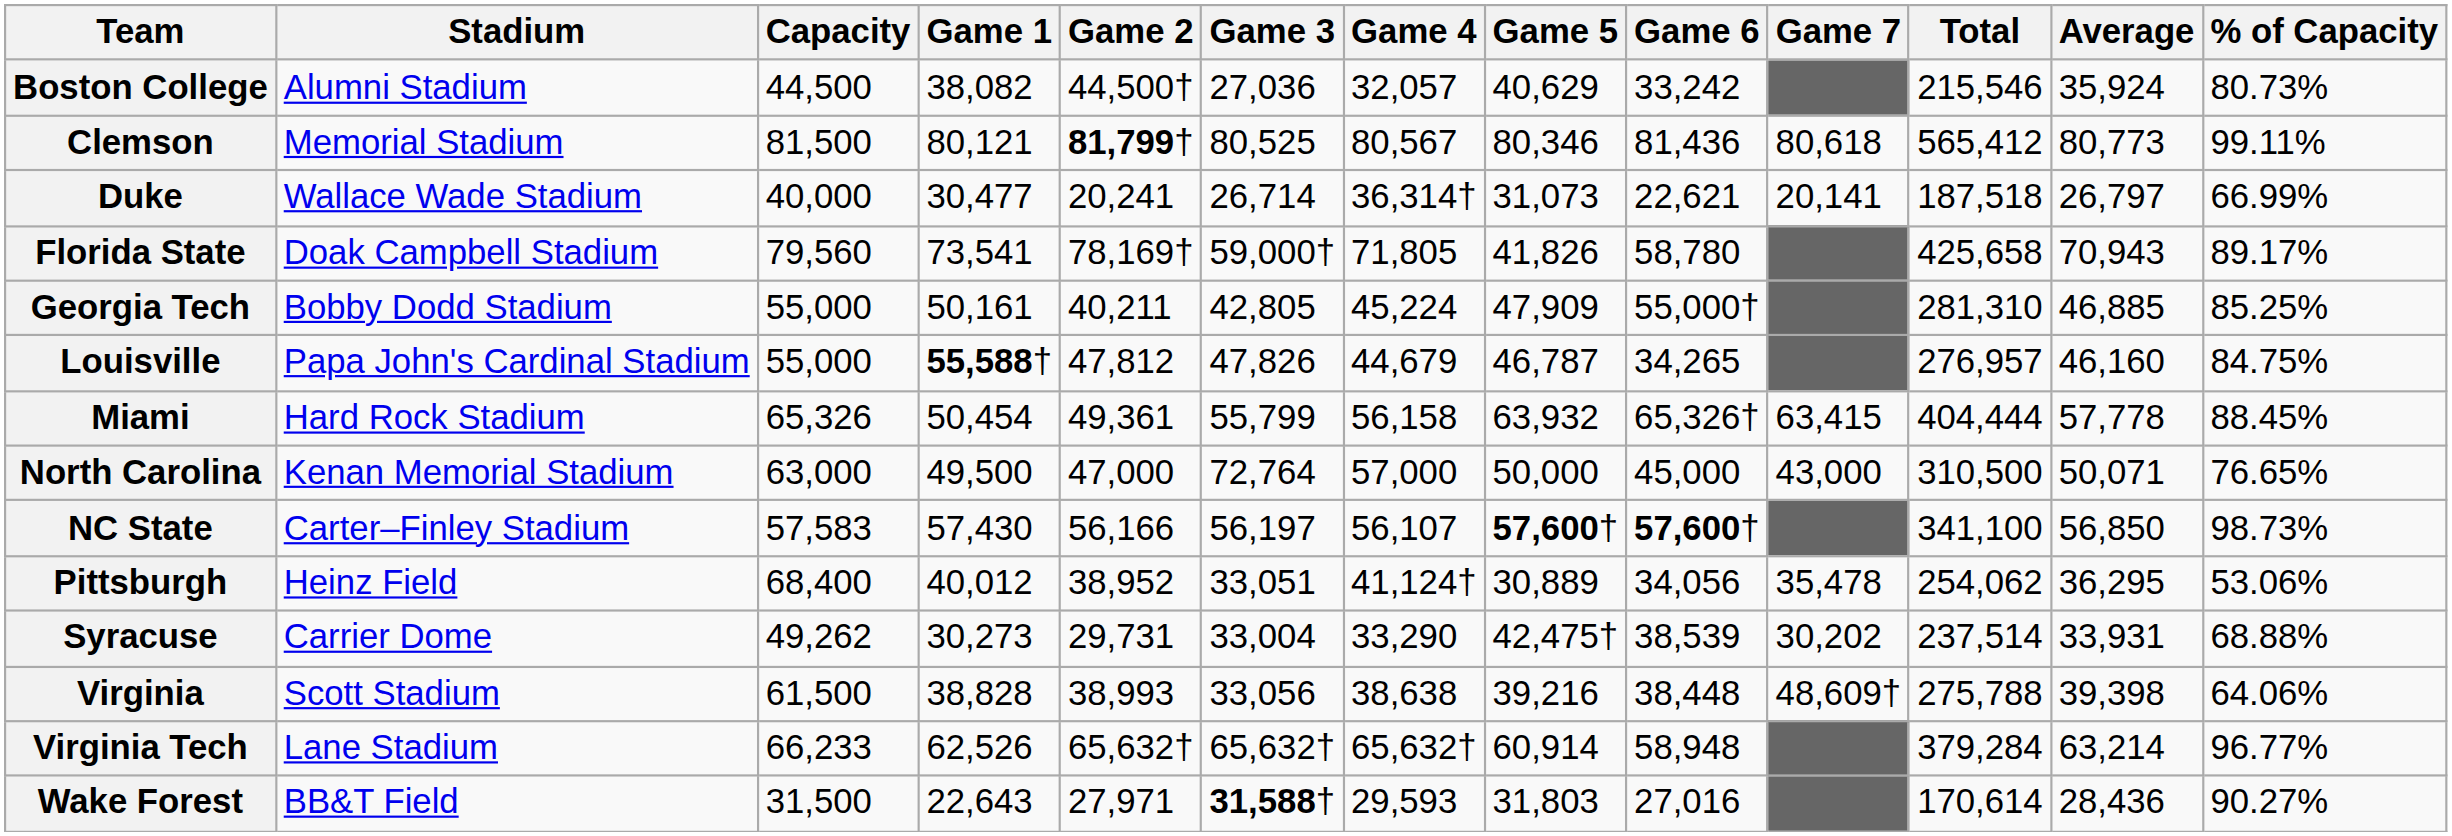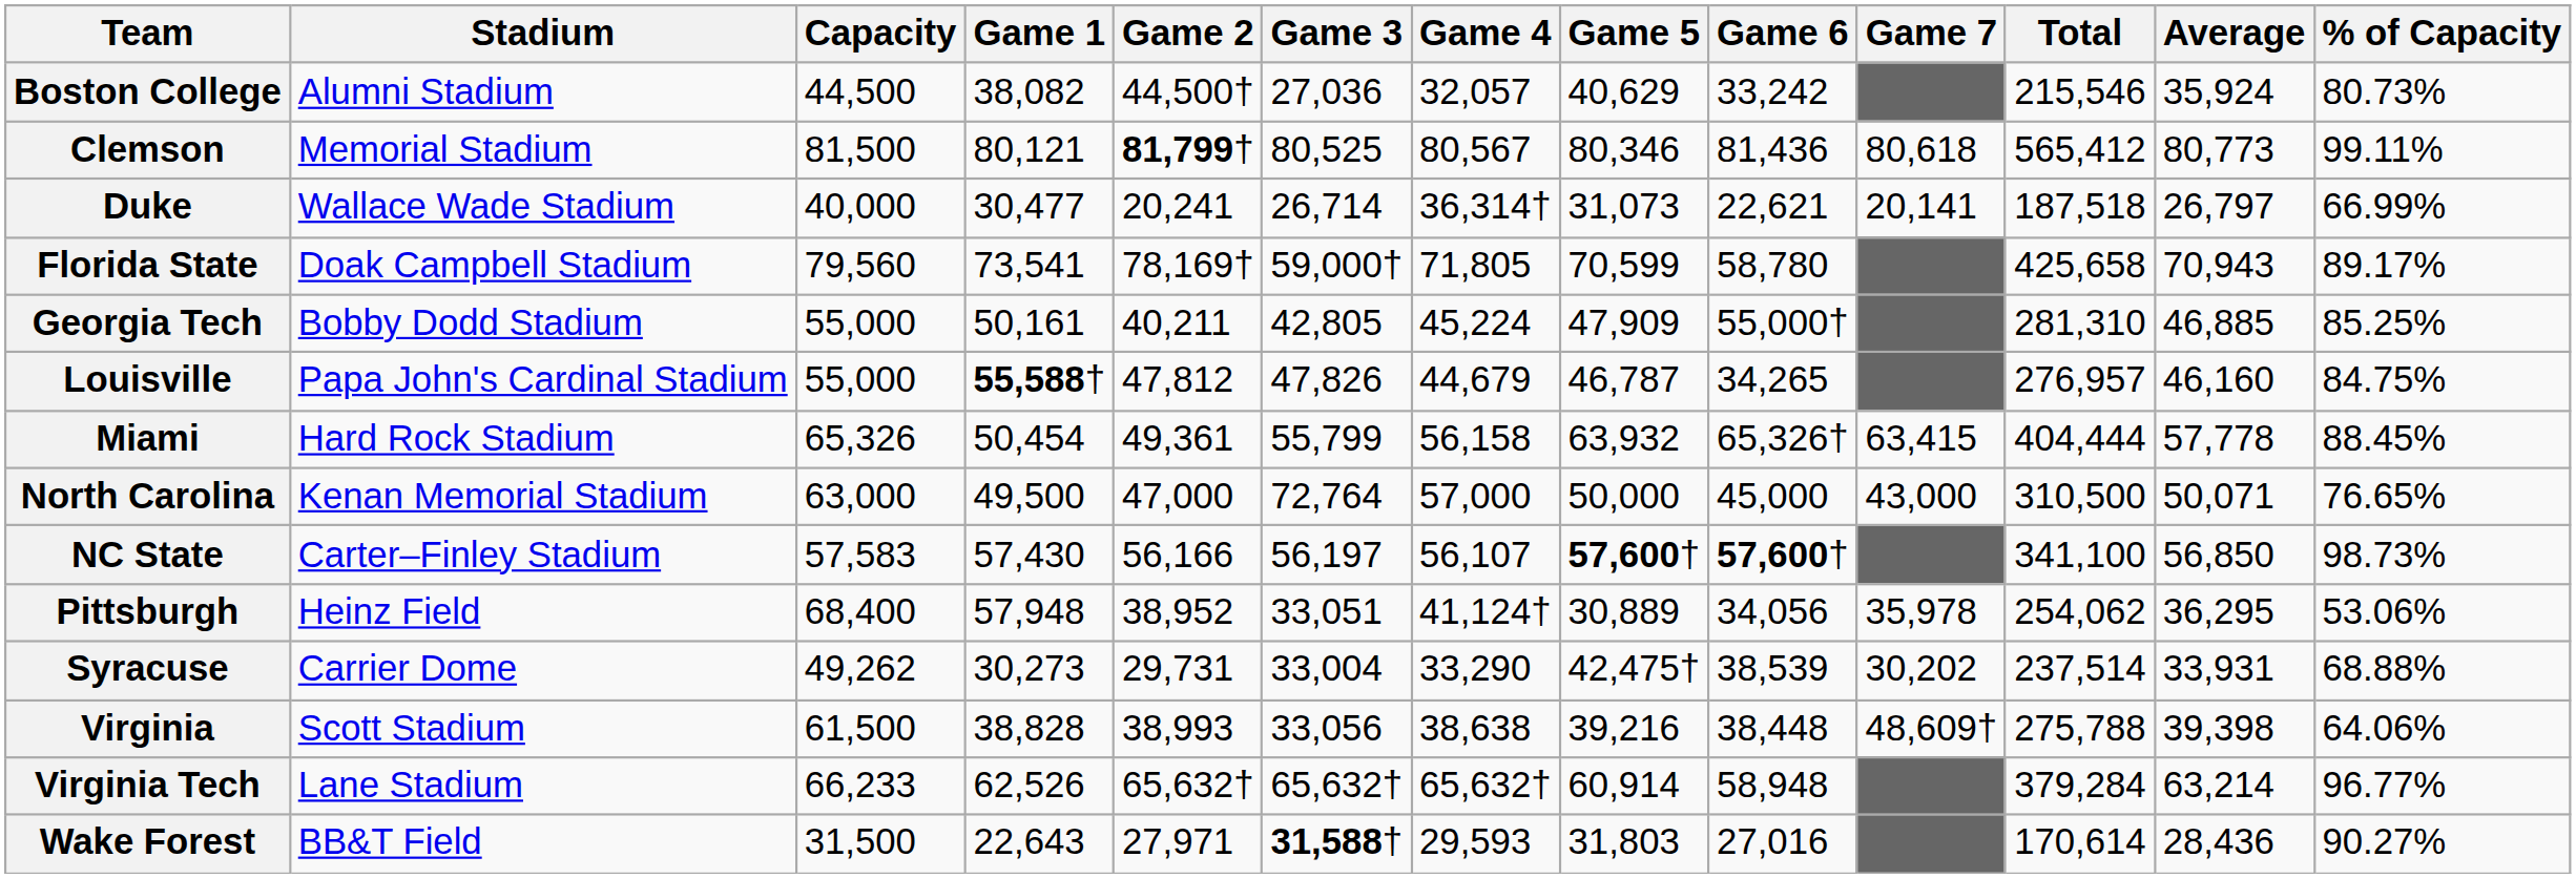Florida State | Game 5: 41,826 -> 70,599
Pittsburgh | Game 1: 40,012 -> 57,948
Pittsburgh | Game 7: 35,478 -> 35,978
